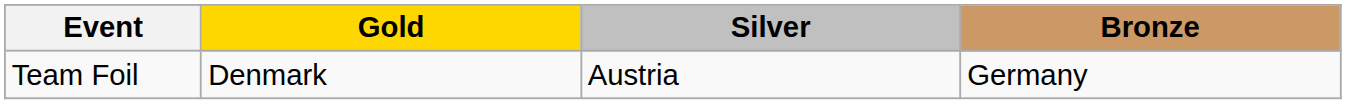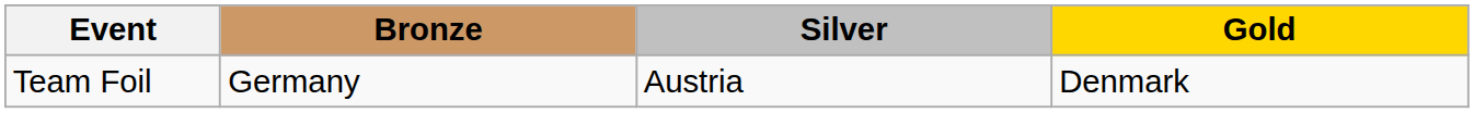columns swapped: Gold <-> Bronze
